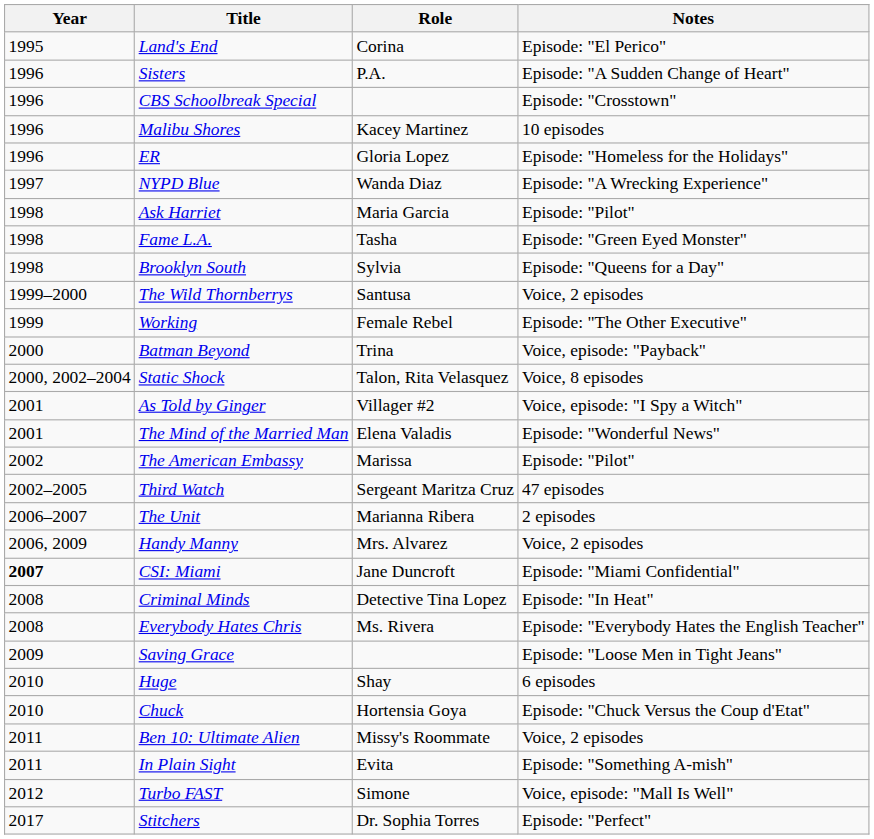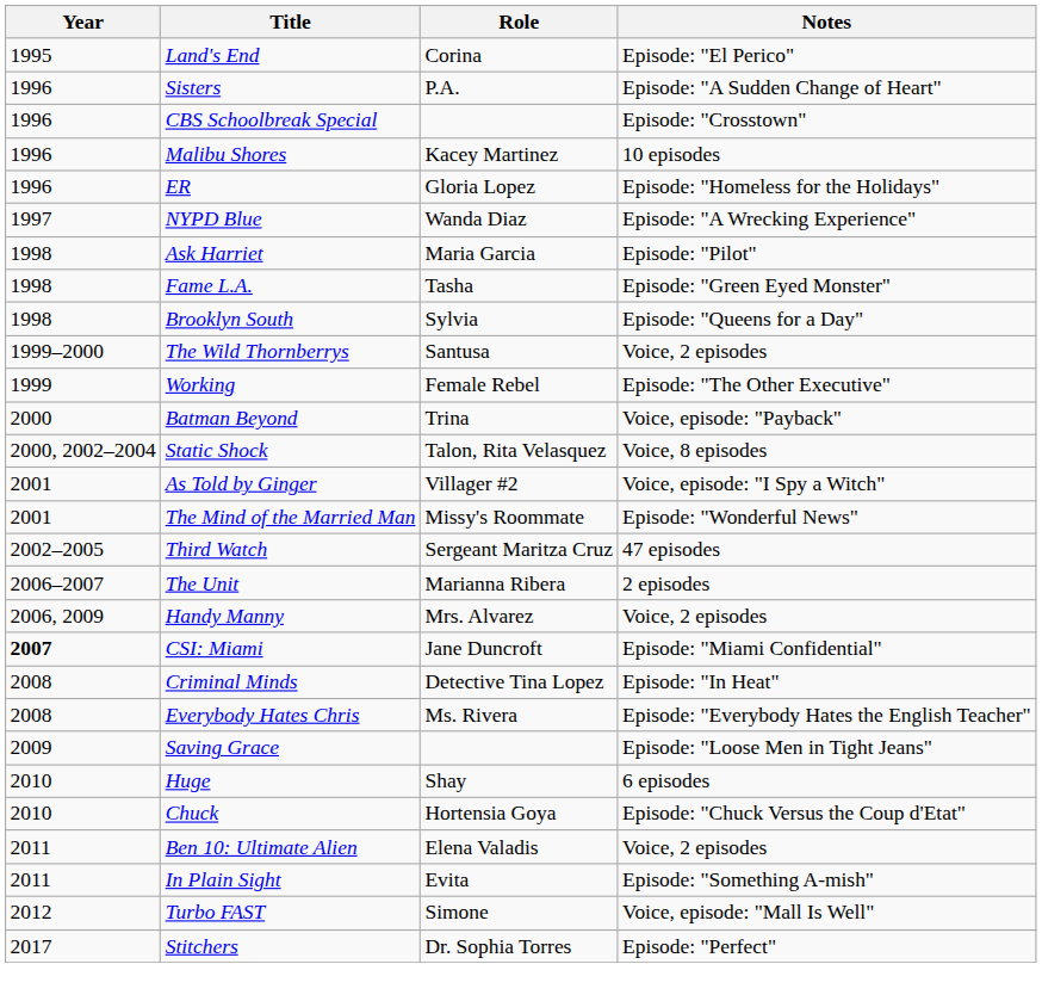The Mind of the Married Man | Role: Elena Valadis -> Missy's Roommate
- row: 2002 | The American Embassy | Marissa | Episode: "Pilot"
Ben 10: Ultimate Alien | Role: Missy's Roommate -> Elena Valadis
